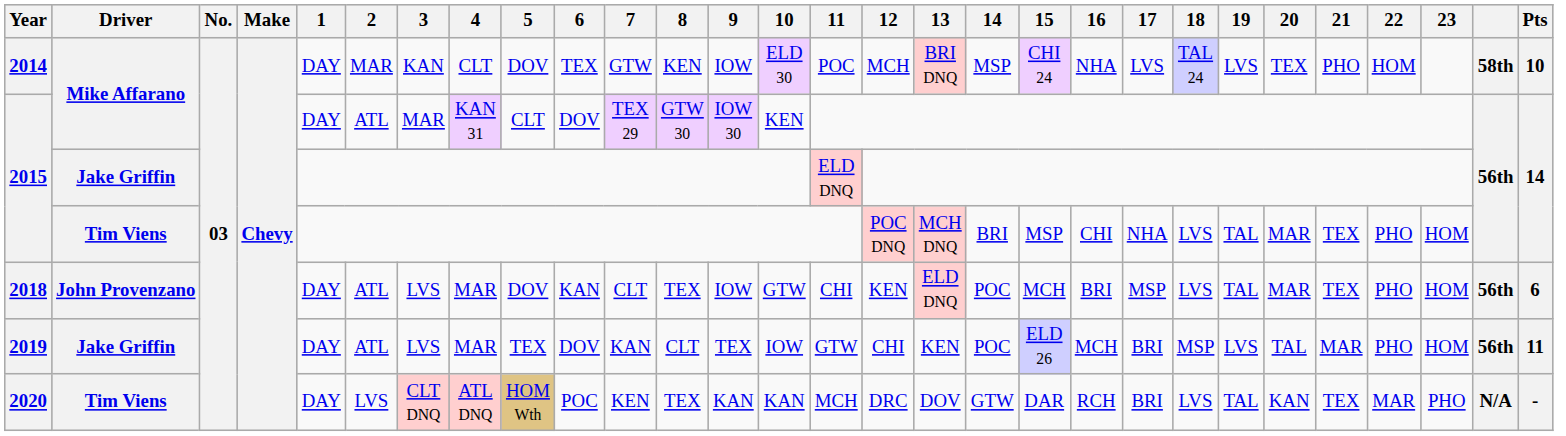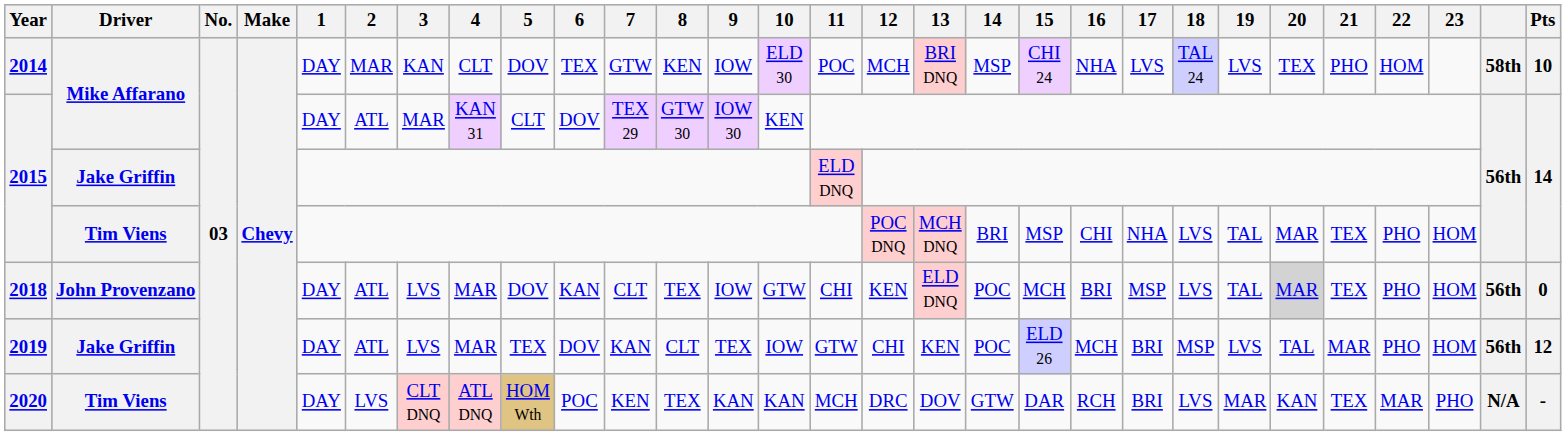2018 | 20: no background -> lightgrey background
2018 | Pts: 6 -> 0
2019 | Pts: 11 -> 12
2020 | 19: TAL -> MAR
